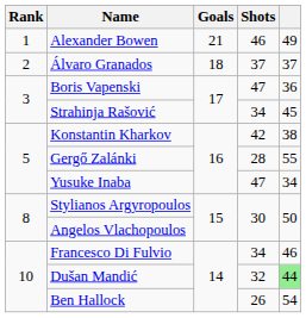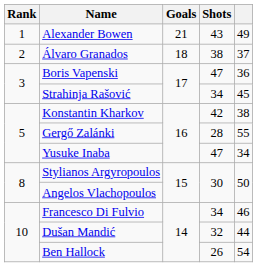Alexander Bowen | Shots: 46 -> 43
Álvaro Granados | Shots: 37 -> 38
Dušan Mandić | column 5: lightgreen background -> no background
